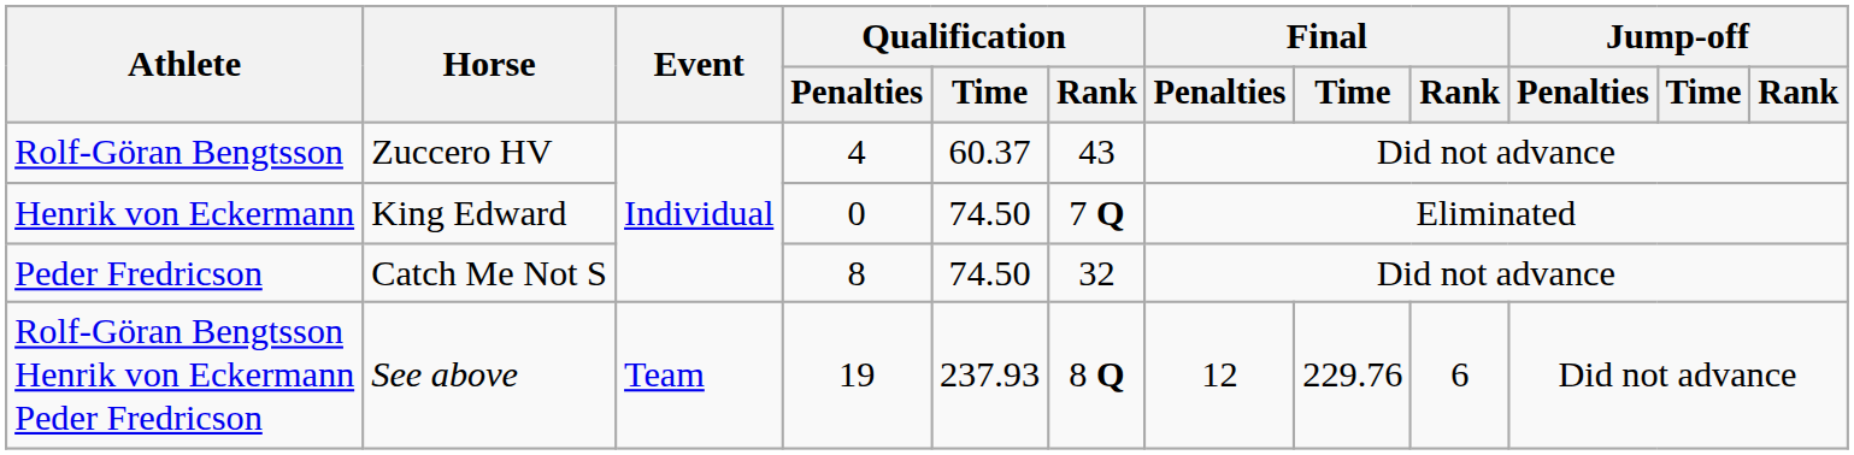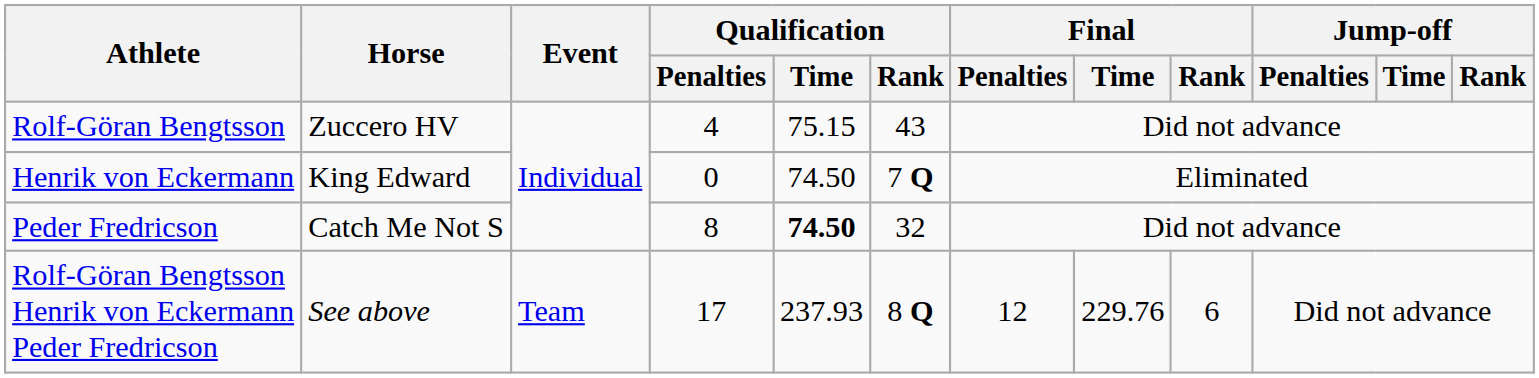Rolf-Göran Bengtsson | Qualification / Time: 60.37 -> 75.15
Peder Fredricson | Qualification / Time: normal -> bold
Rolf-Göran Bengtsson Henrik von Eckermann Peder Fredricson | Qualification / Penalties: 19 -> 17
